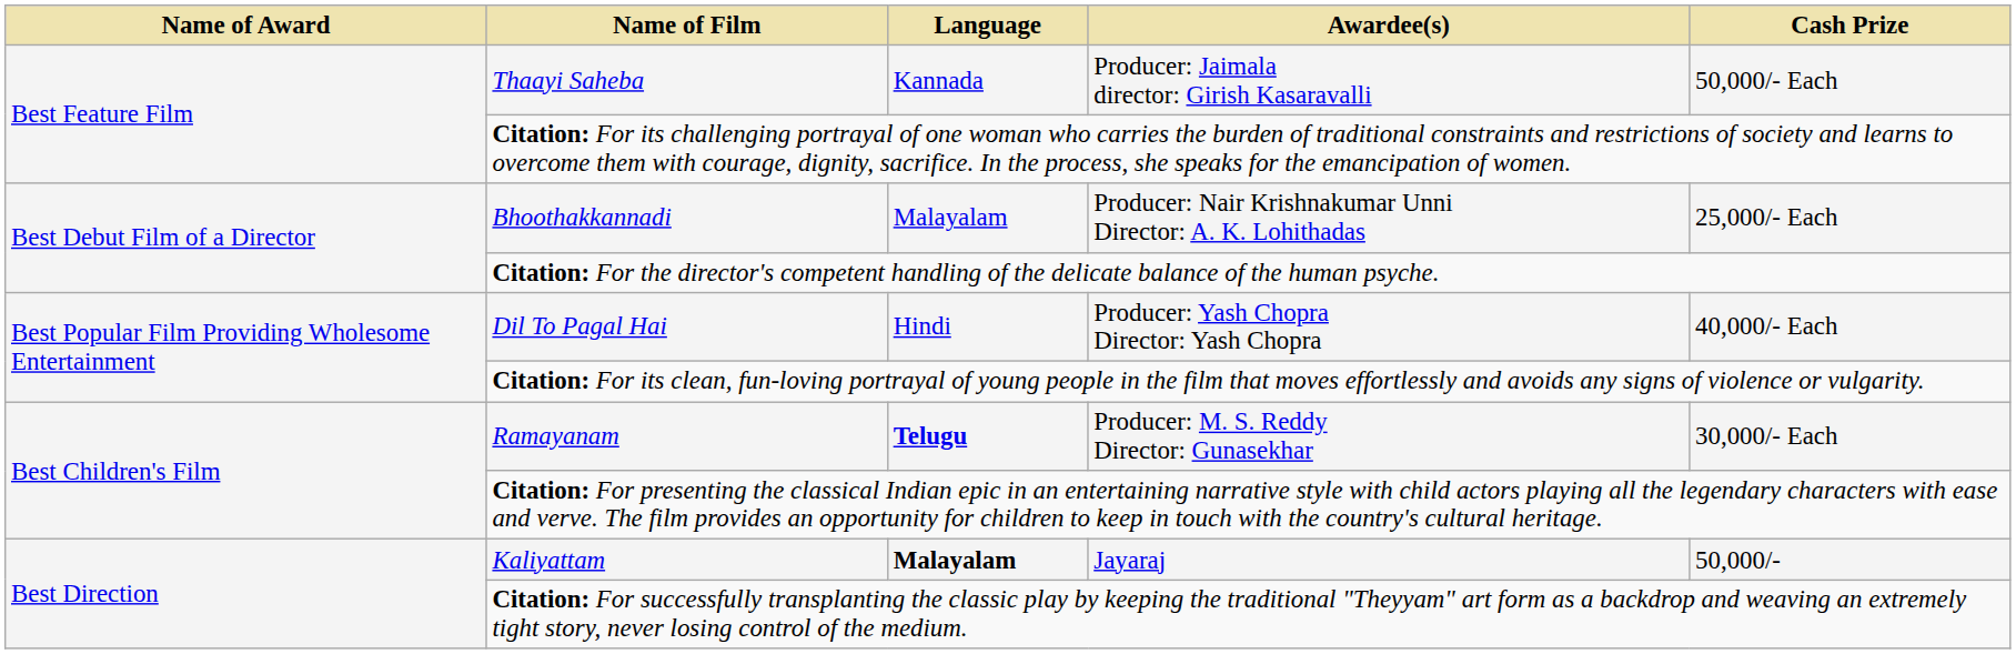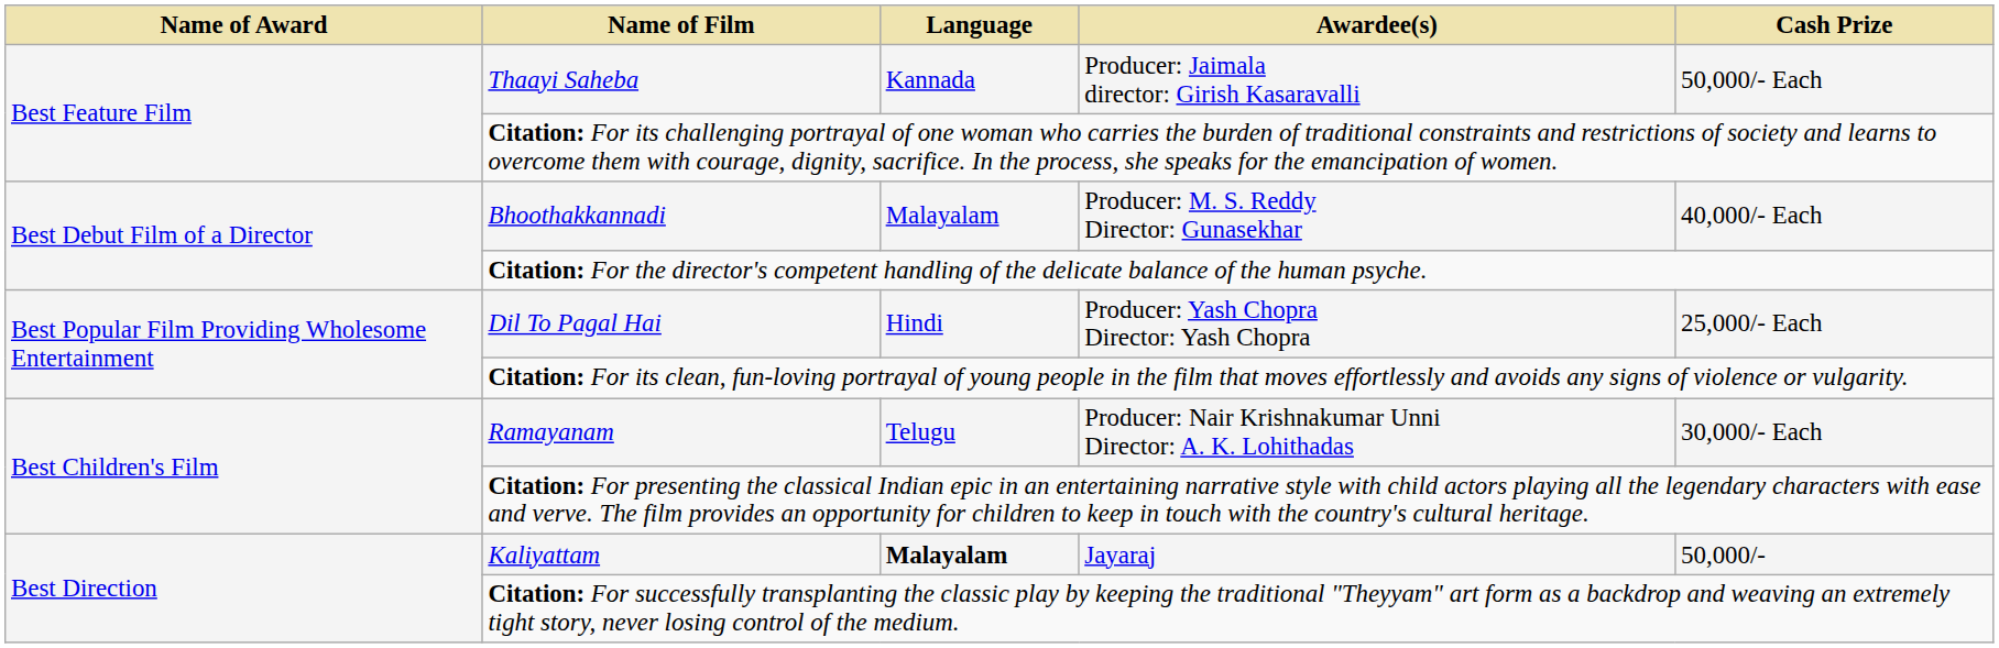Bhoothakkannadi | Awardee(s): Producer: Nair Krishnakumar Unni Director: A. K. Lohithadas -> Producer: M. S. Reddy Director: Gunasekhar
Bhoothakkannadi | Cash Prize: 25,000/- Each -> 40,000/- Each
Dil To Pagal Hai | Cash Prize: 40,000/- Each -> 25,000/- Each
Ramayanam | Language: bold -> normal
Ramayanam | Awardee(s): Producer: M. S. Reddy Director: Gunasekhar -> Producer: Nair Krishnakumar Unni Director: A. K. Lohithadas
